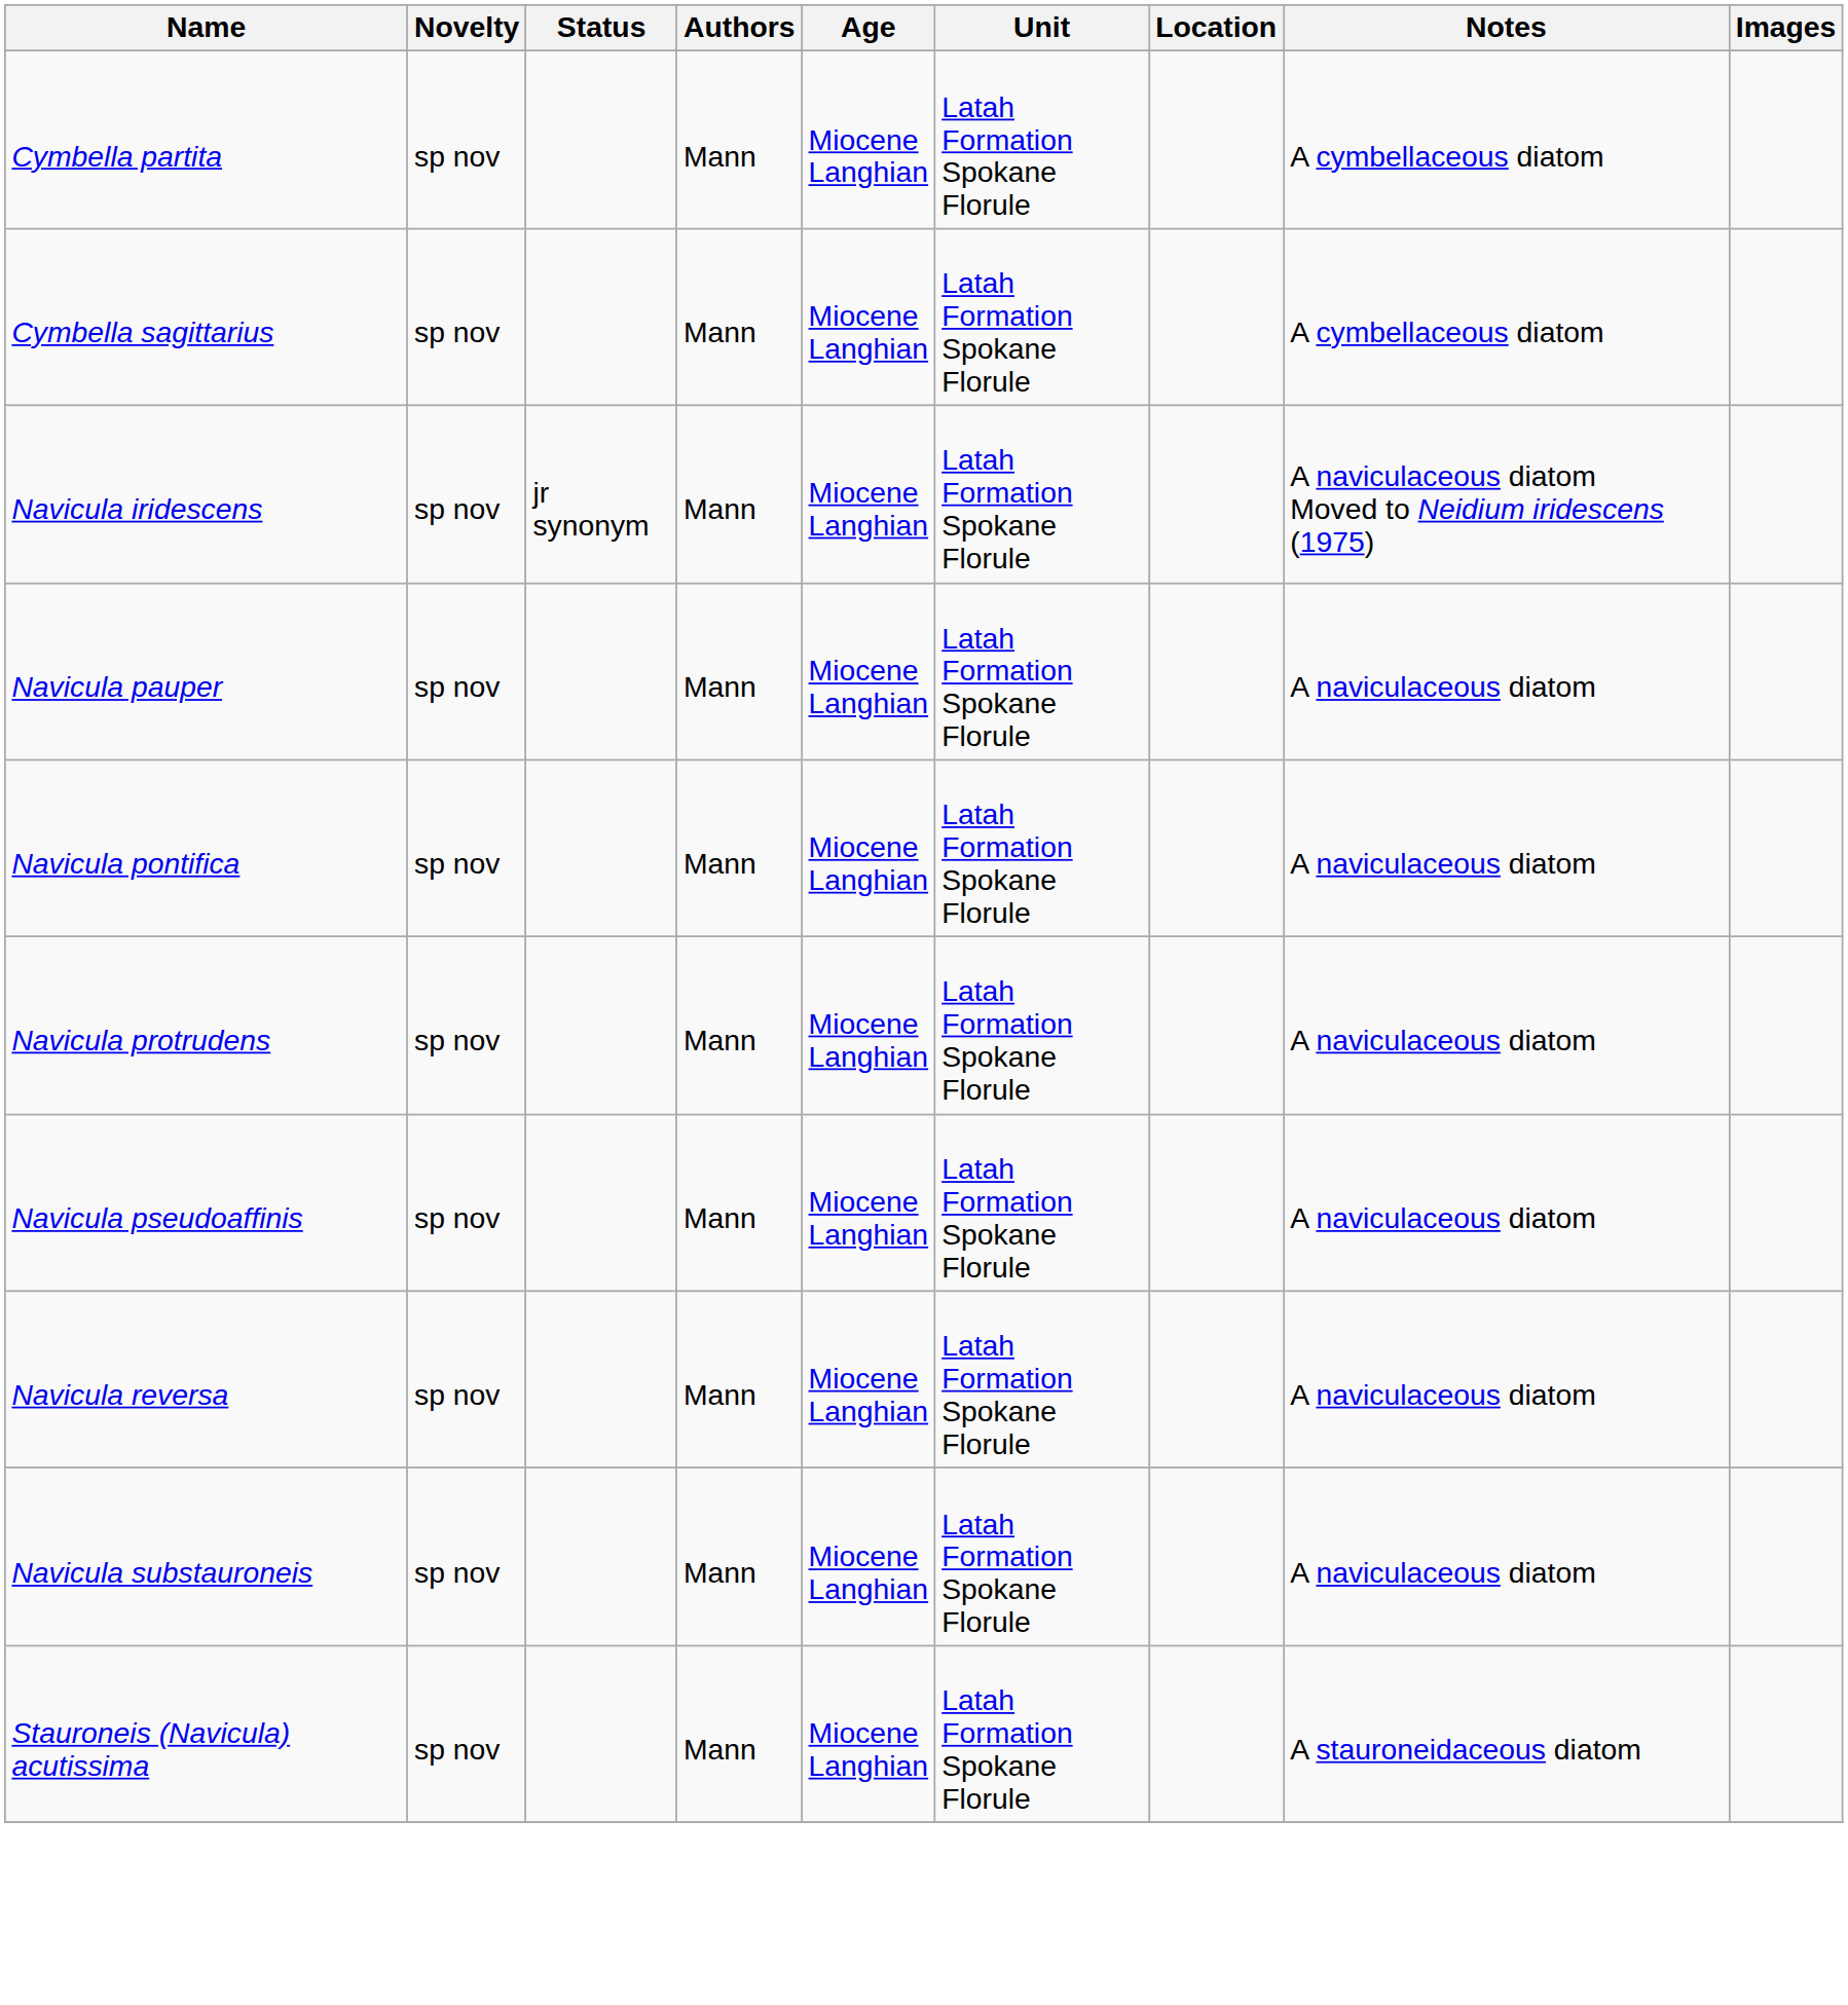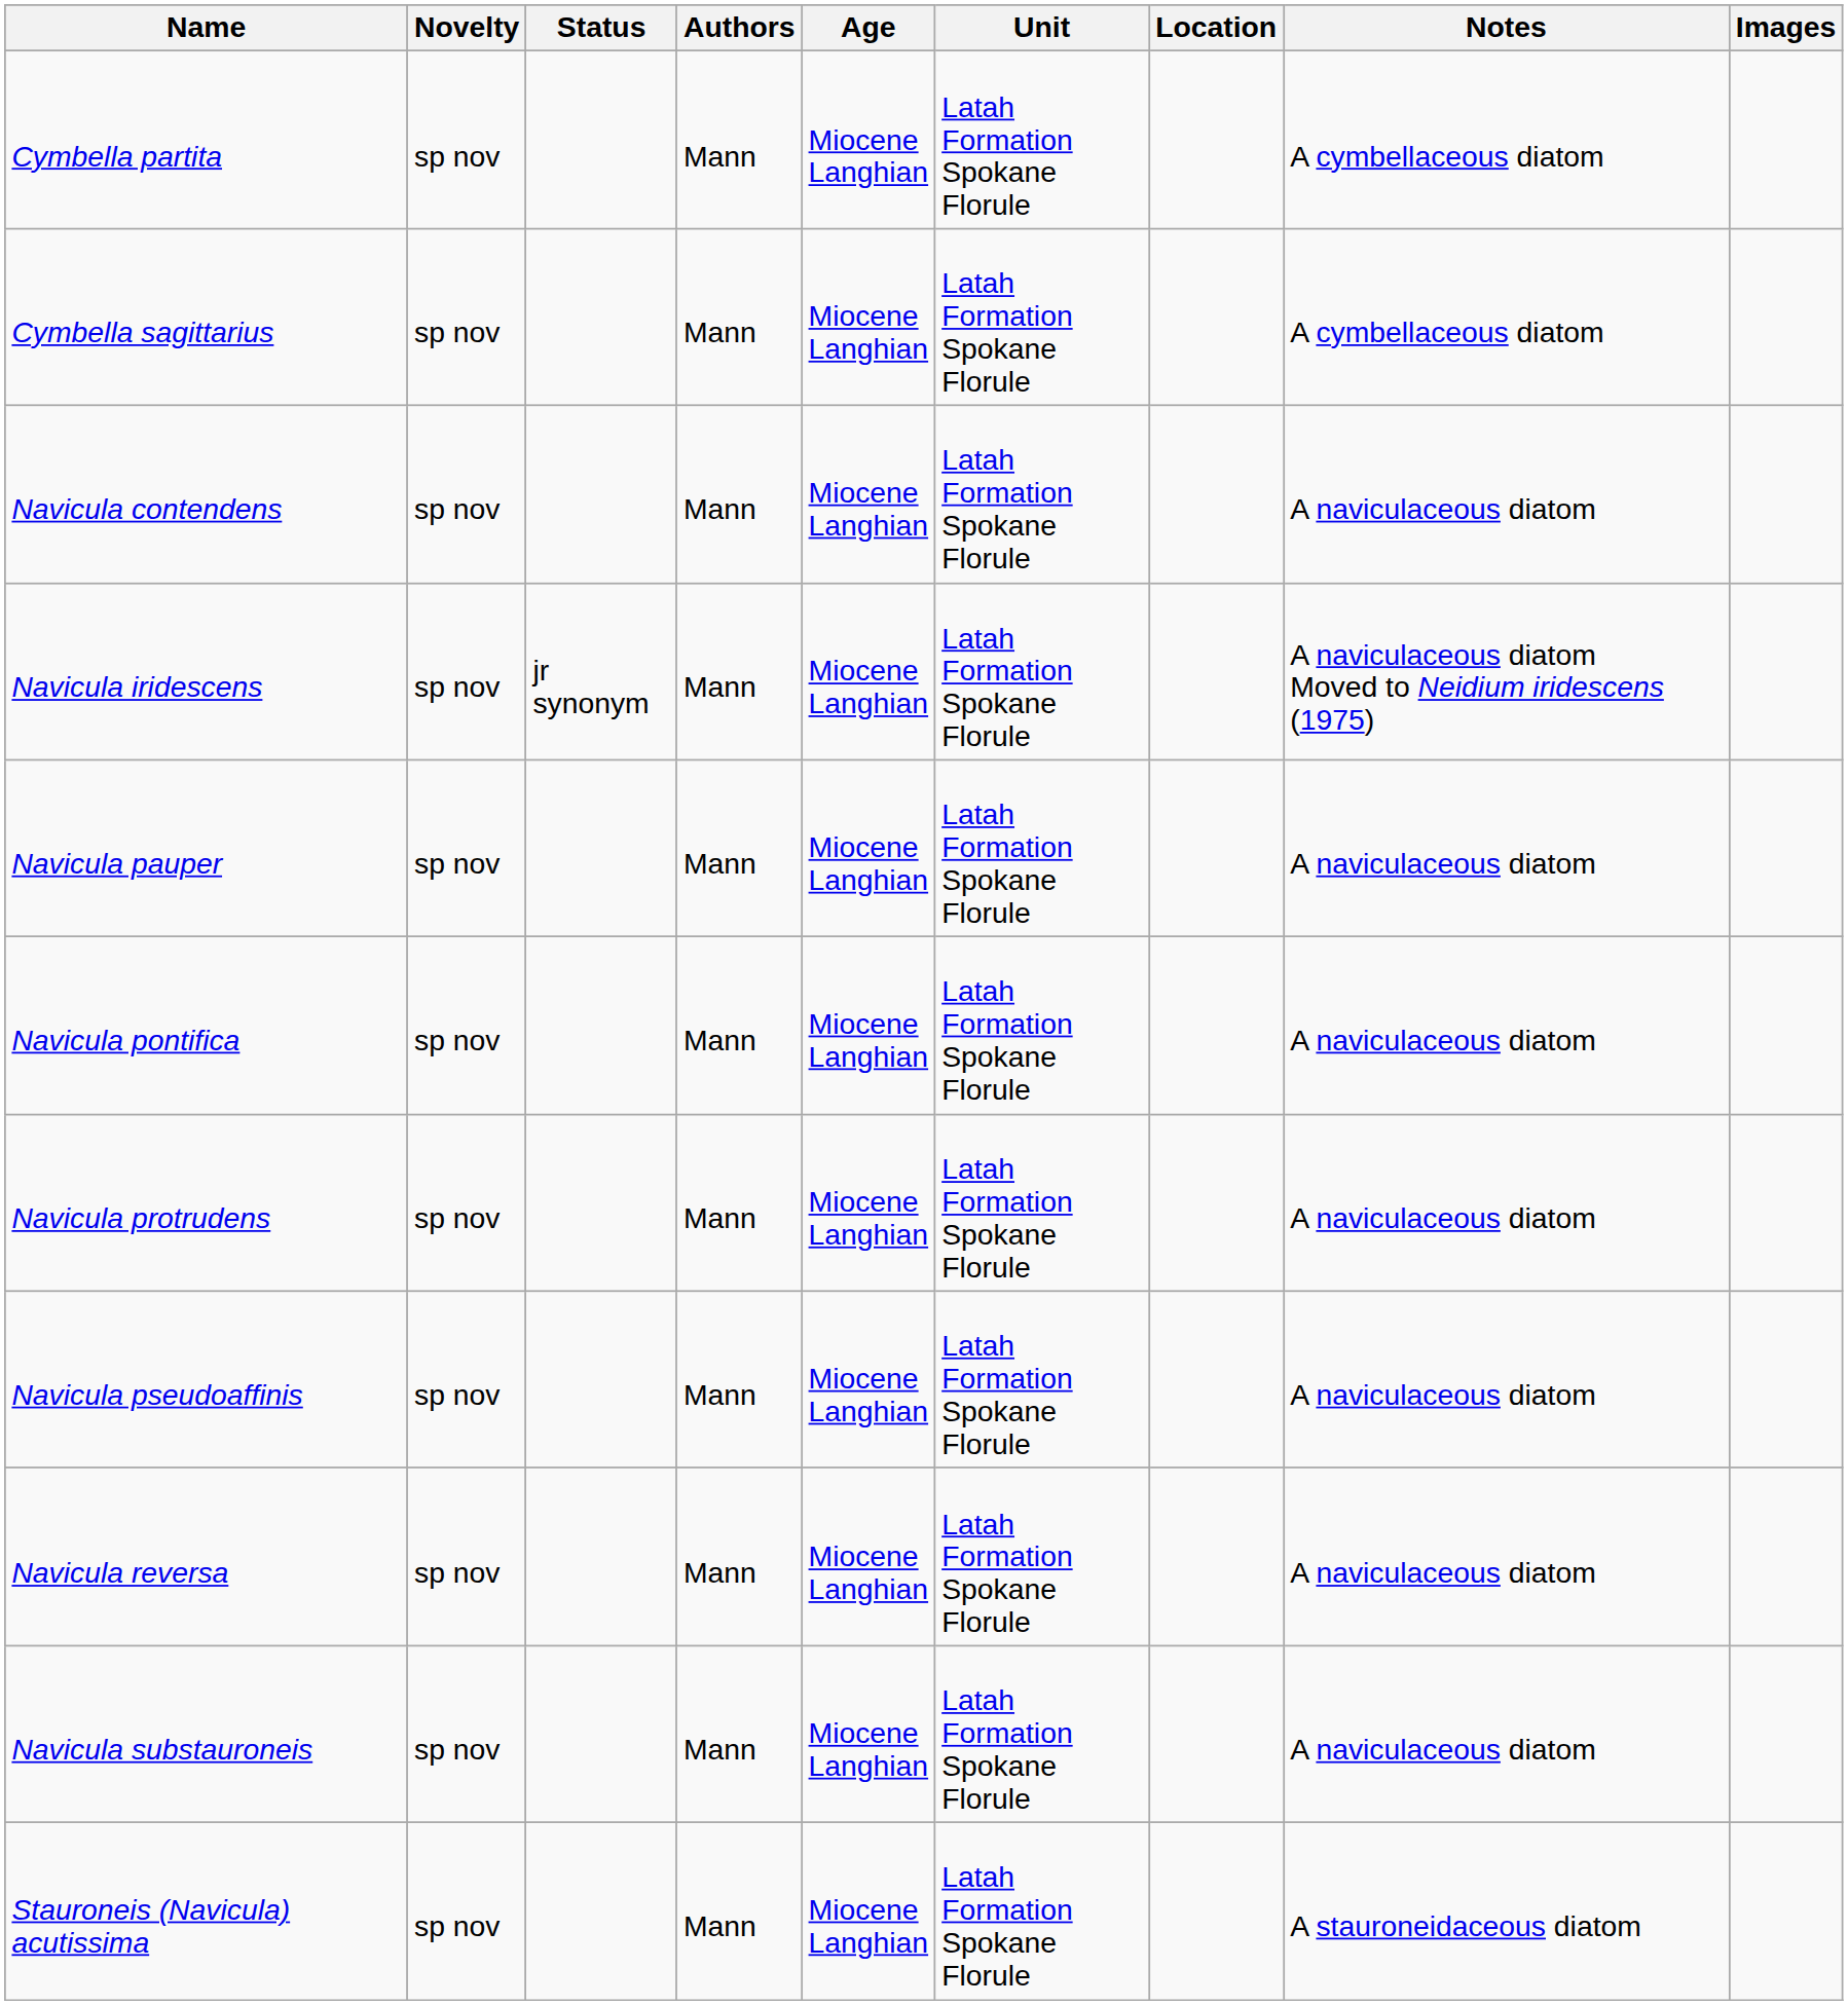+ row: Navicula contendens | sp nov | Mann | Miocene Langhian | Latah Formation Spokane Florule | A naviculaceous diatom
